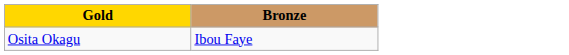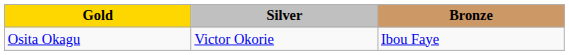+ column: Silver | Victor Okorie
